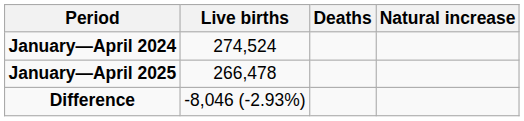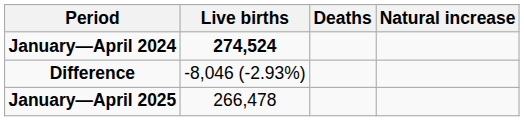January—April 2024 | Live births: normal -> bold
rows swapped: January—April 2025 <-> Difference
